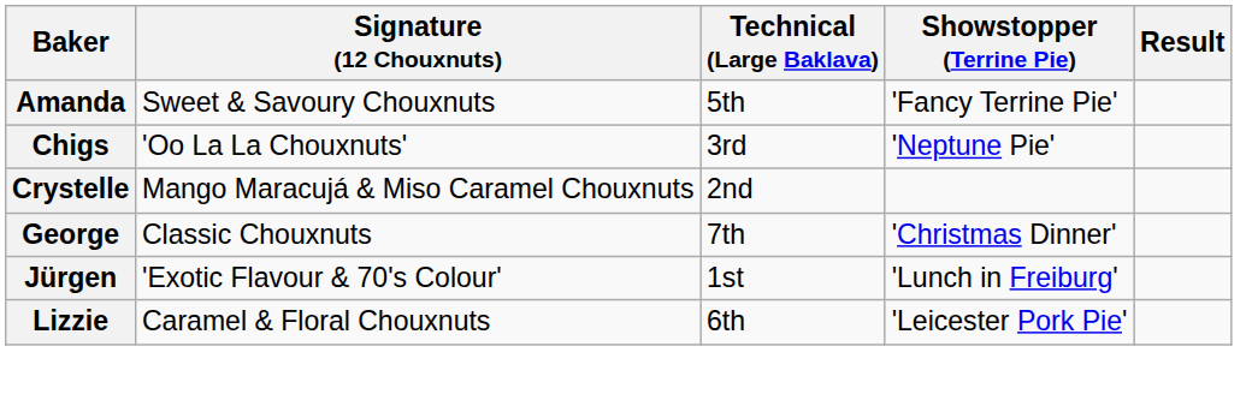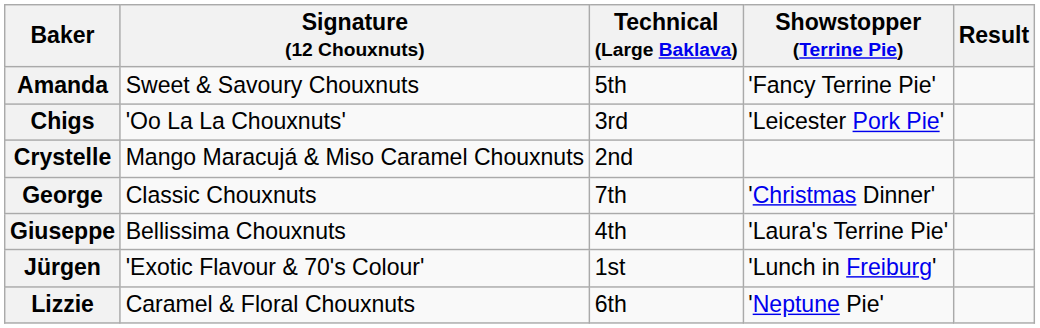Chigs | Showstopper (Terrine Pie): 'Neptune Pie' -> 'Leicester Pork Pie'
+ row: Giuseppe | Bellissima Chouxnuts | 4th | 'Laura's Terrine Pie'
Lizzie | Showstopper (Terrine Pie): 'Leicester Pork Pie' -> 'Neptune Pie'
